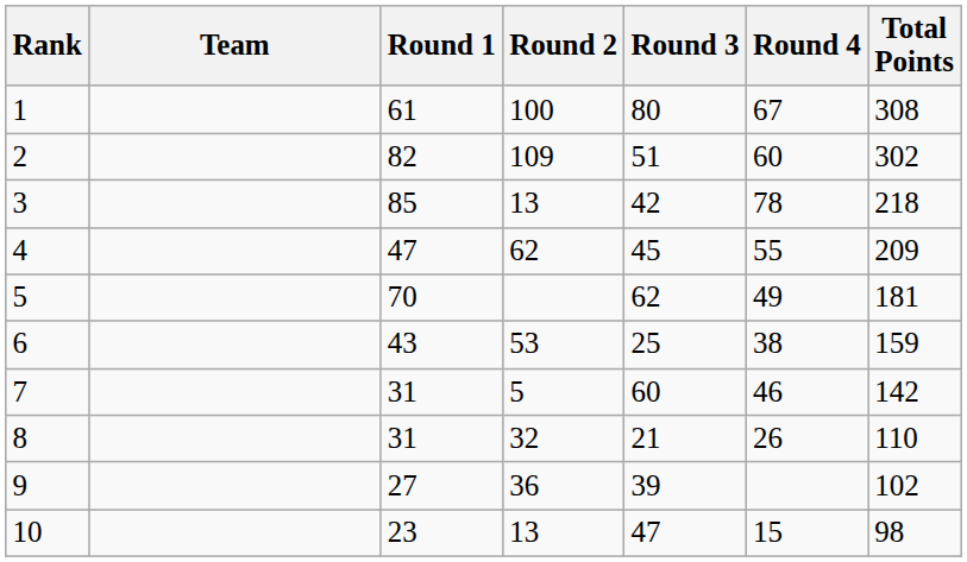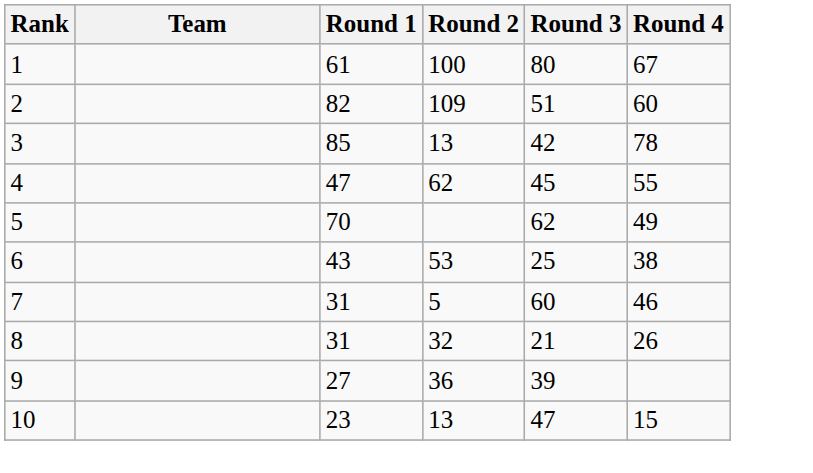- column: Total Points | 308 | 302 | 218 | 209 | 181 | 159 | 142 | 110 | 102 | 98
